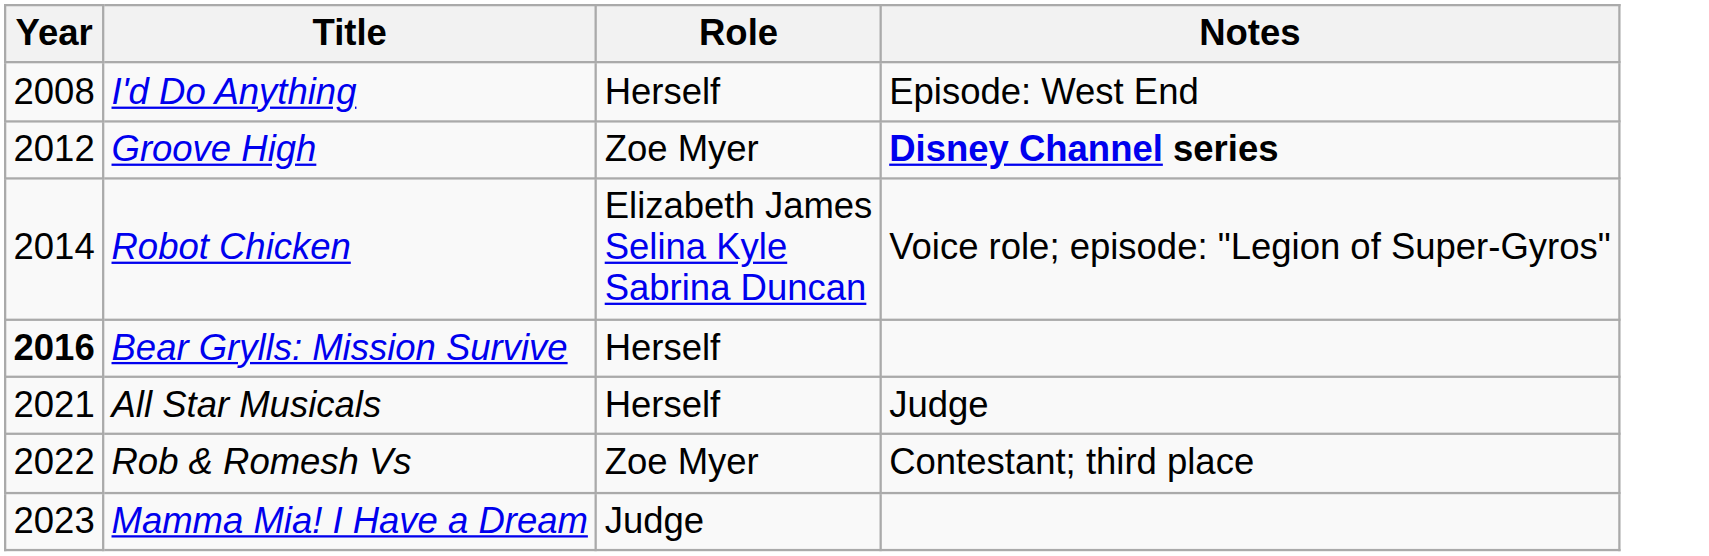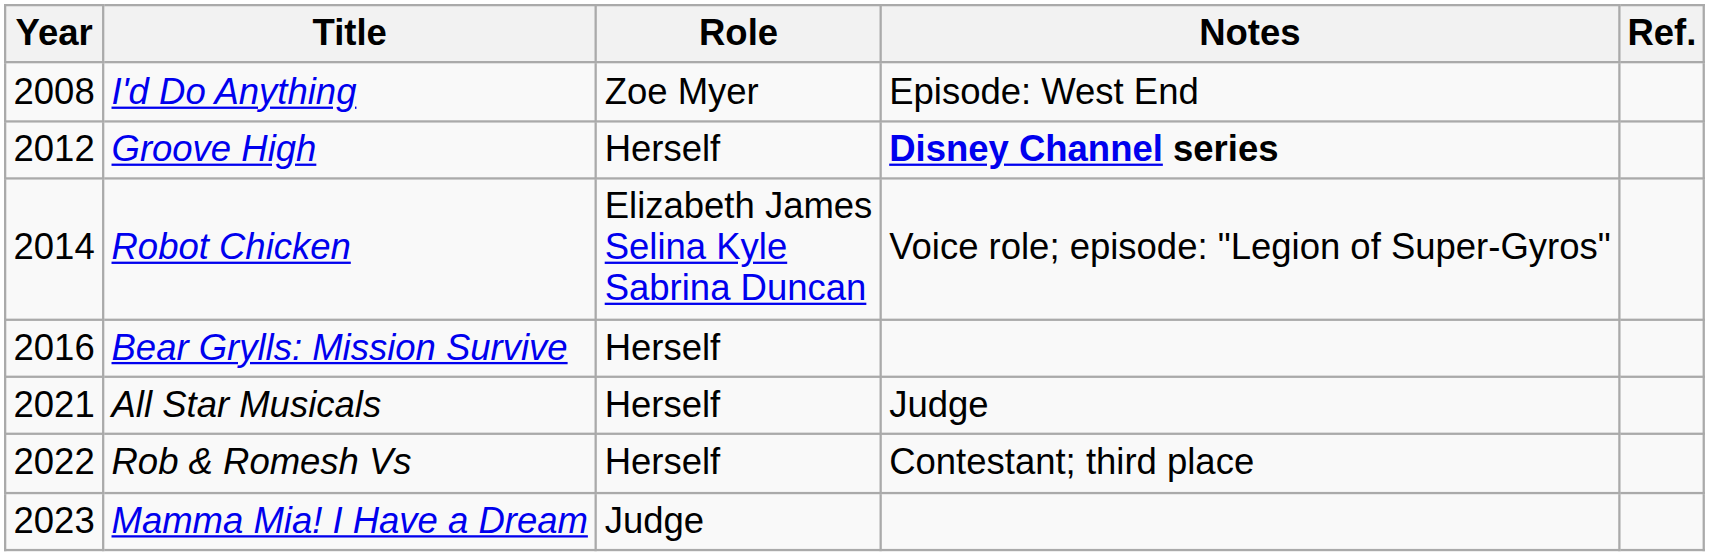+ column: Ref.
I'd Do Anything | Role: Herself -> Zoe Myer
Groove High | Role: Zoe Myer -> Herself
Bear Grylls: Mission Survive | Year: bold -> normal
Rob & Romesh Vs | Role: Zoe Myer -> Herself
